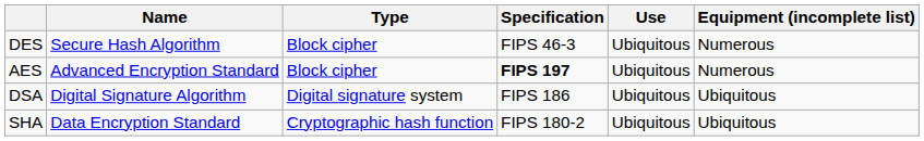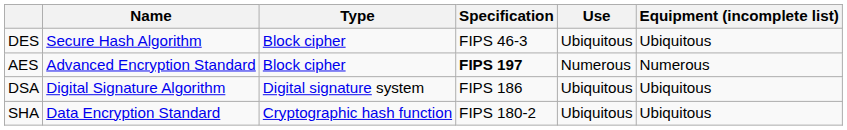DES | Equipment (incomplete list): Numerous -> Ubiquitous
AES | Use: Ubiquitous -> Numerous
